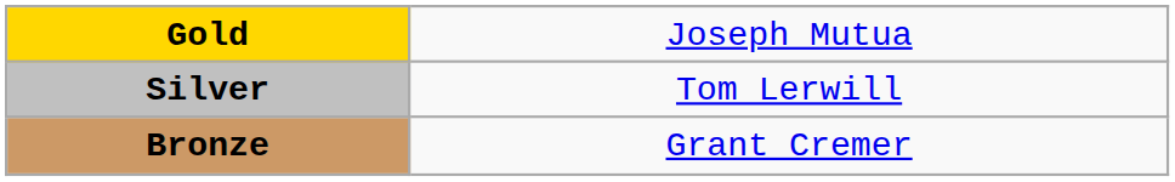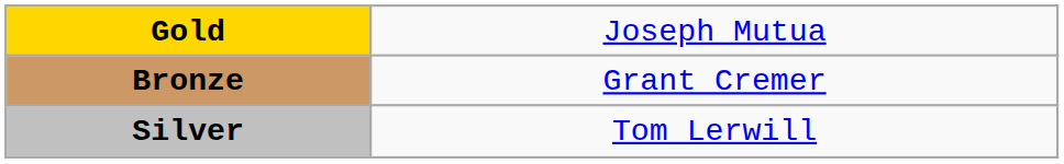rows swapped: Silver <-> Bronze
